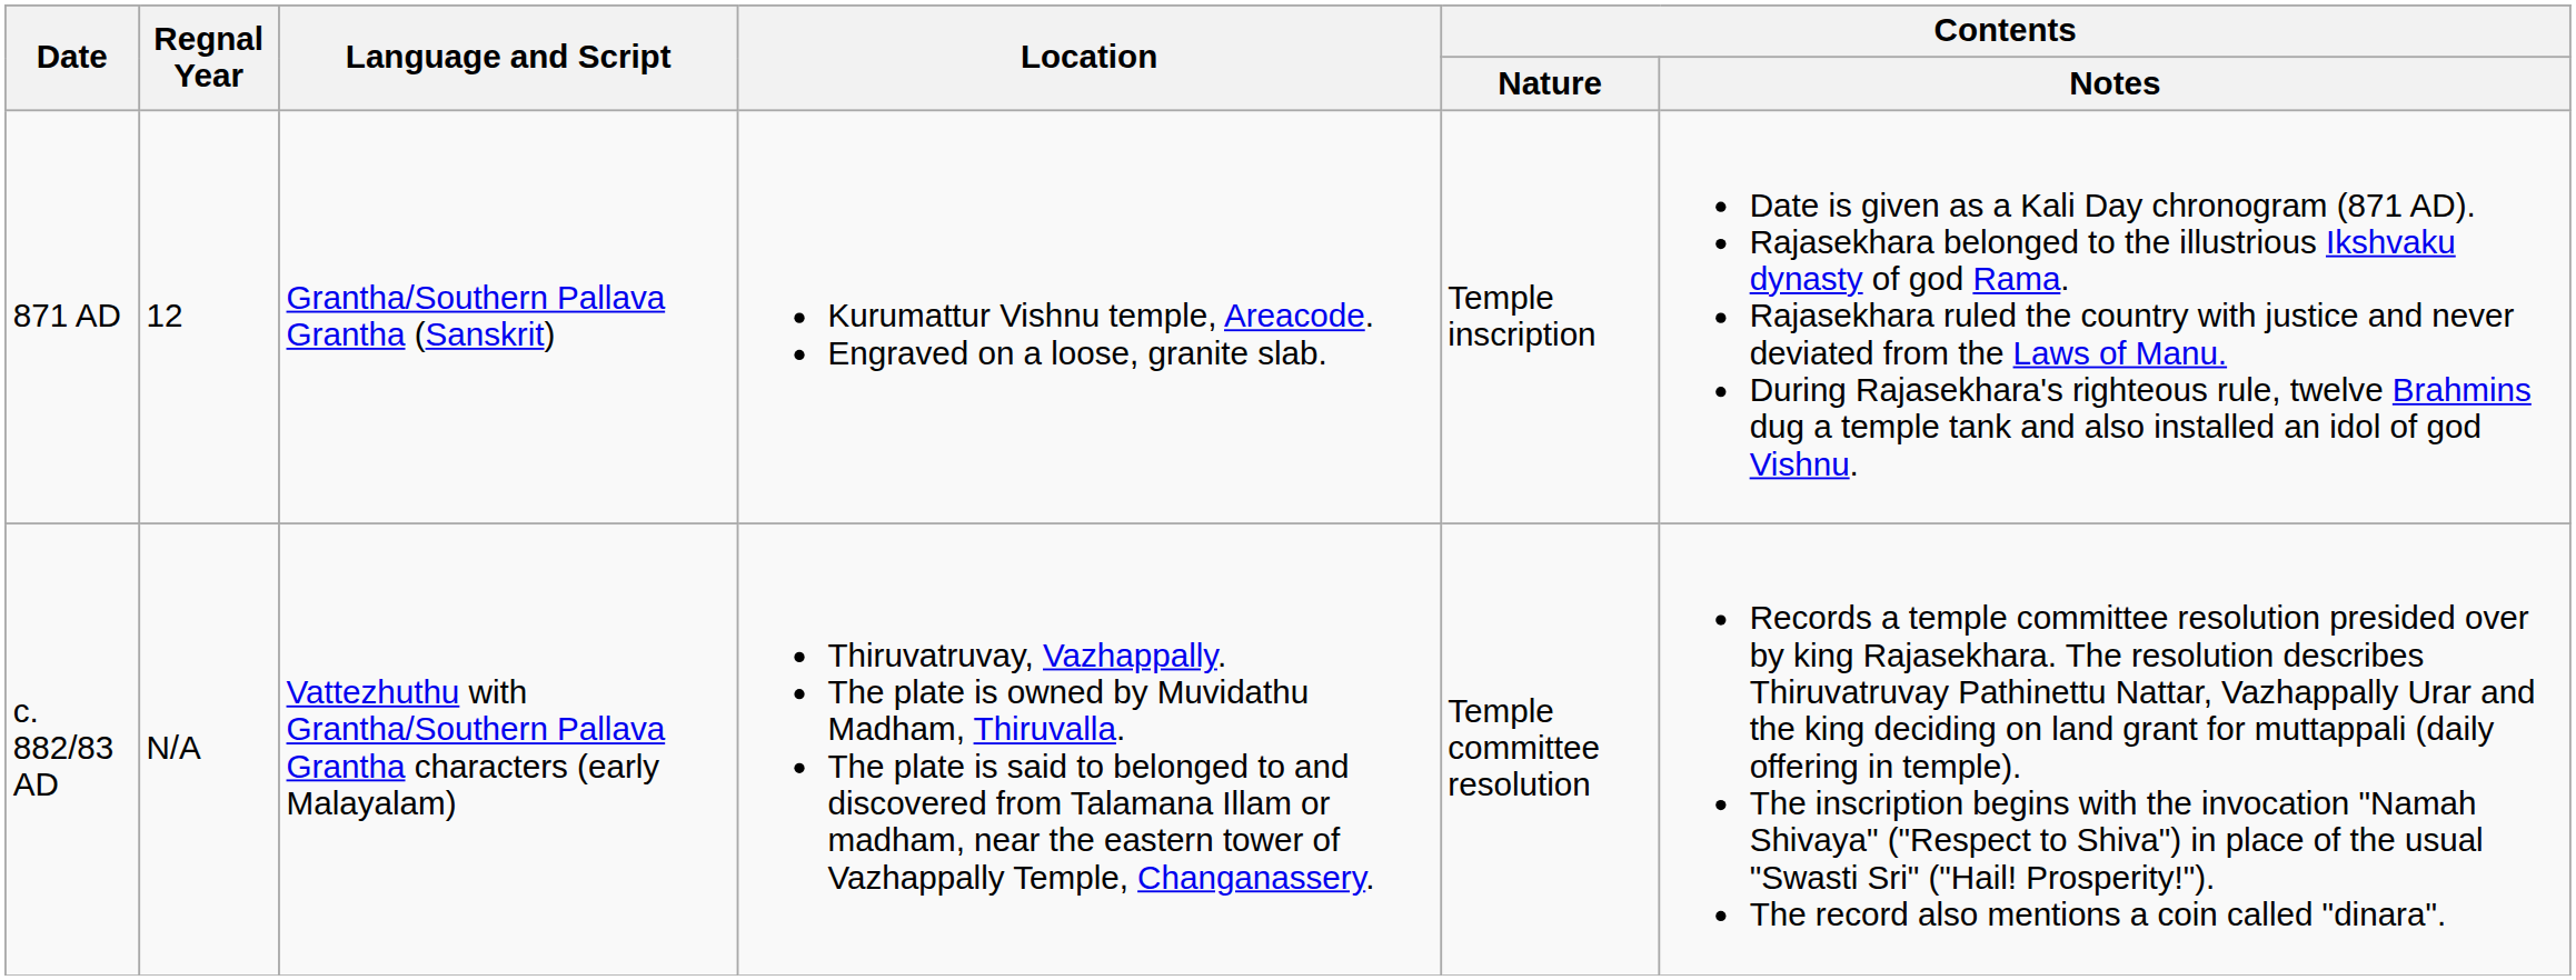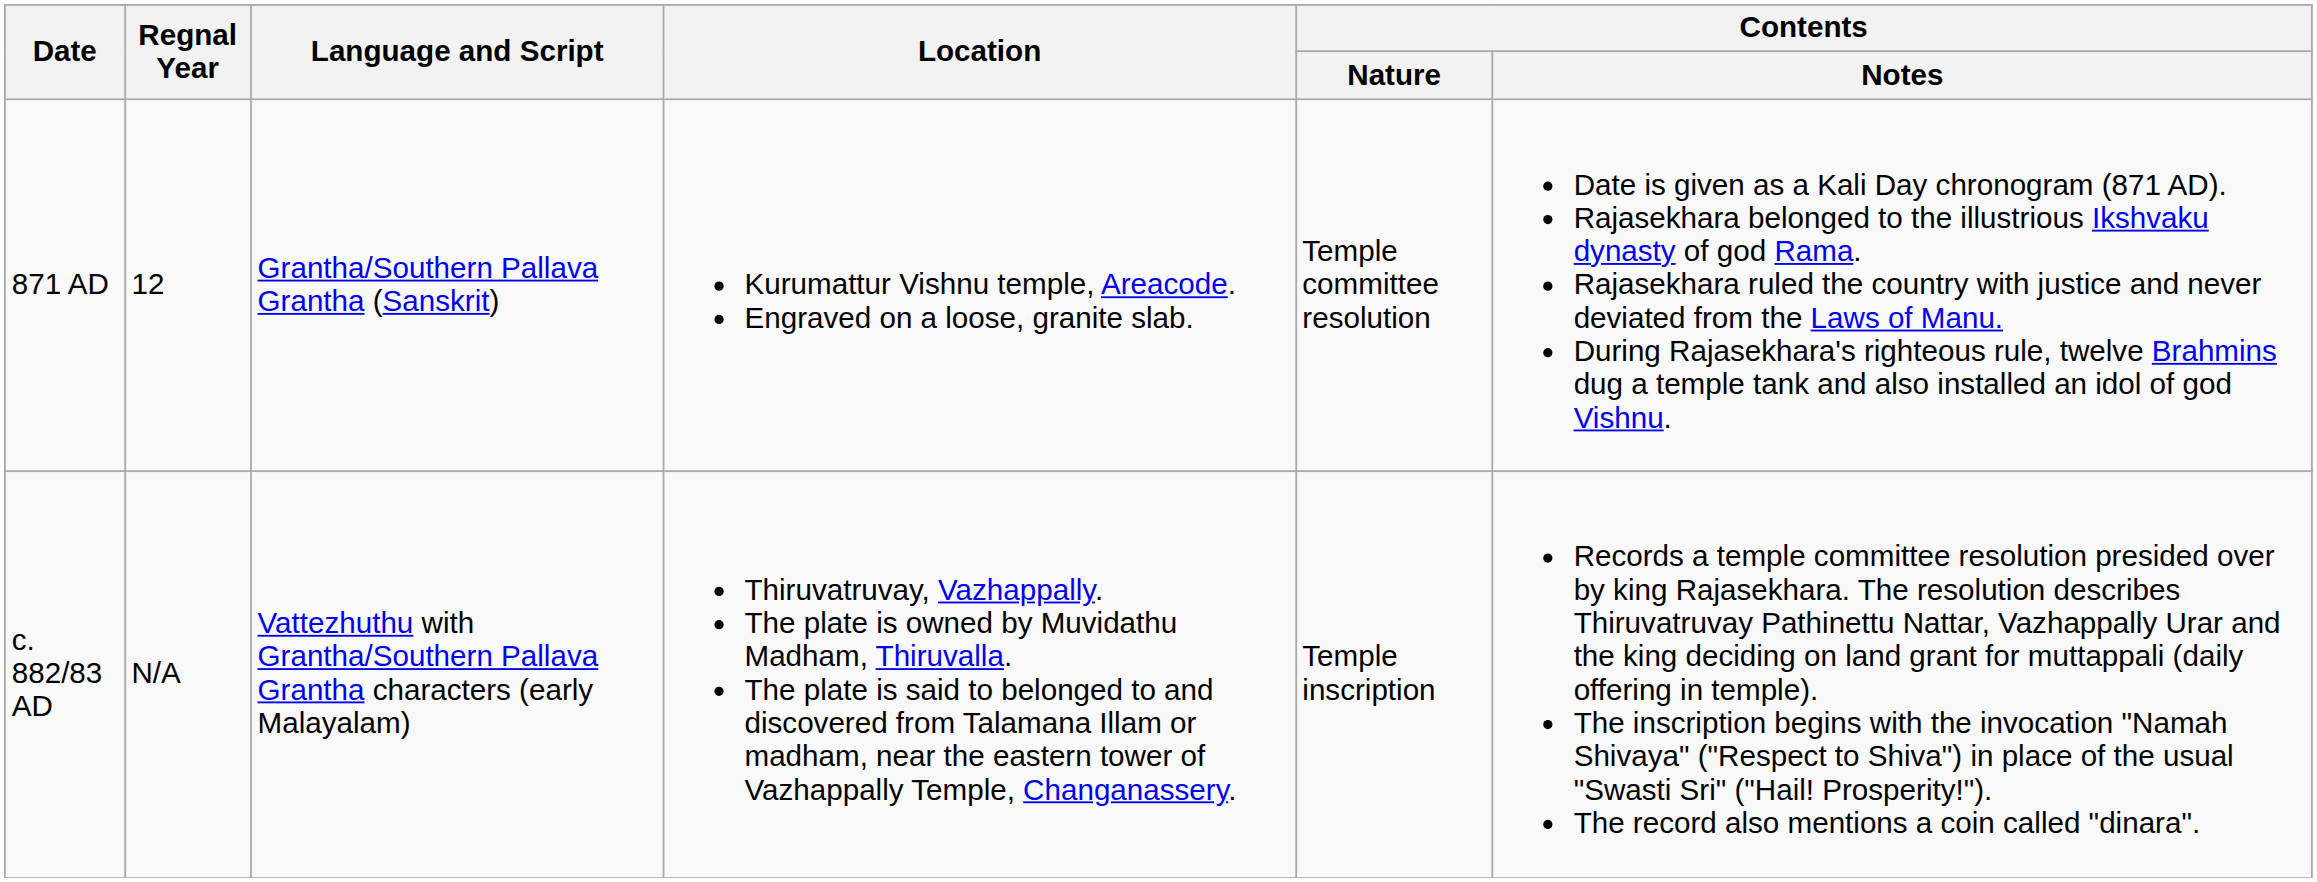871 AD | Contents / Nature: Temple inscription -> Temple committee resolution
c. 882/83 AD | Contents / Nature: Temple committee resolution -> Temple inscription
